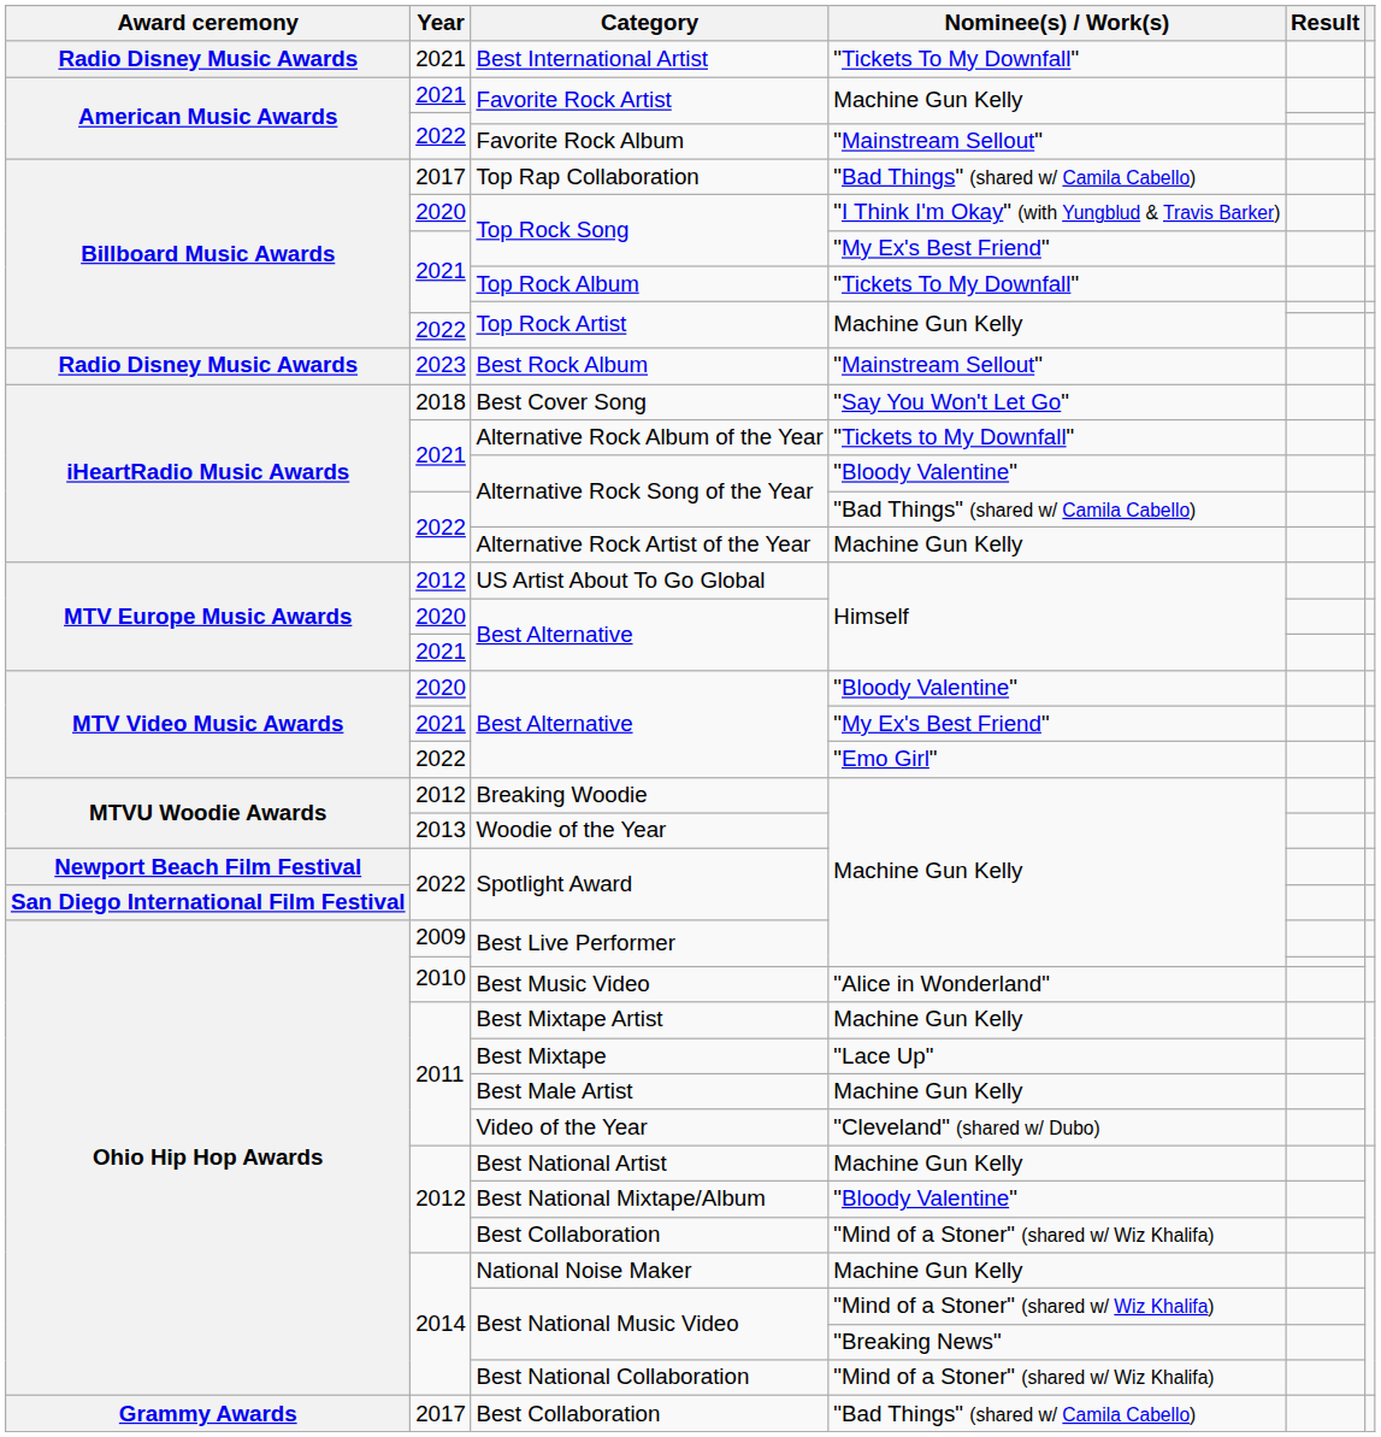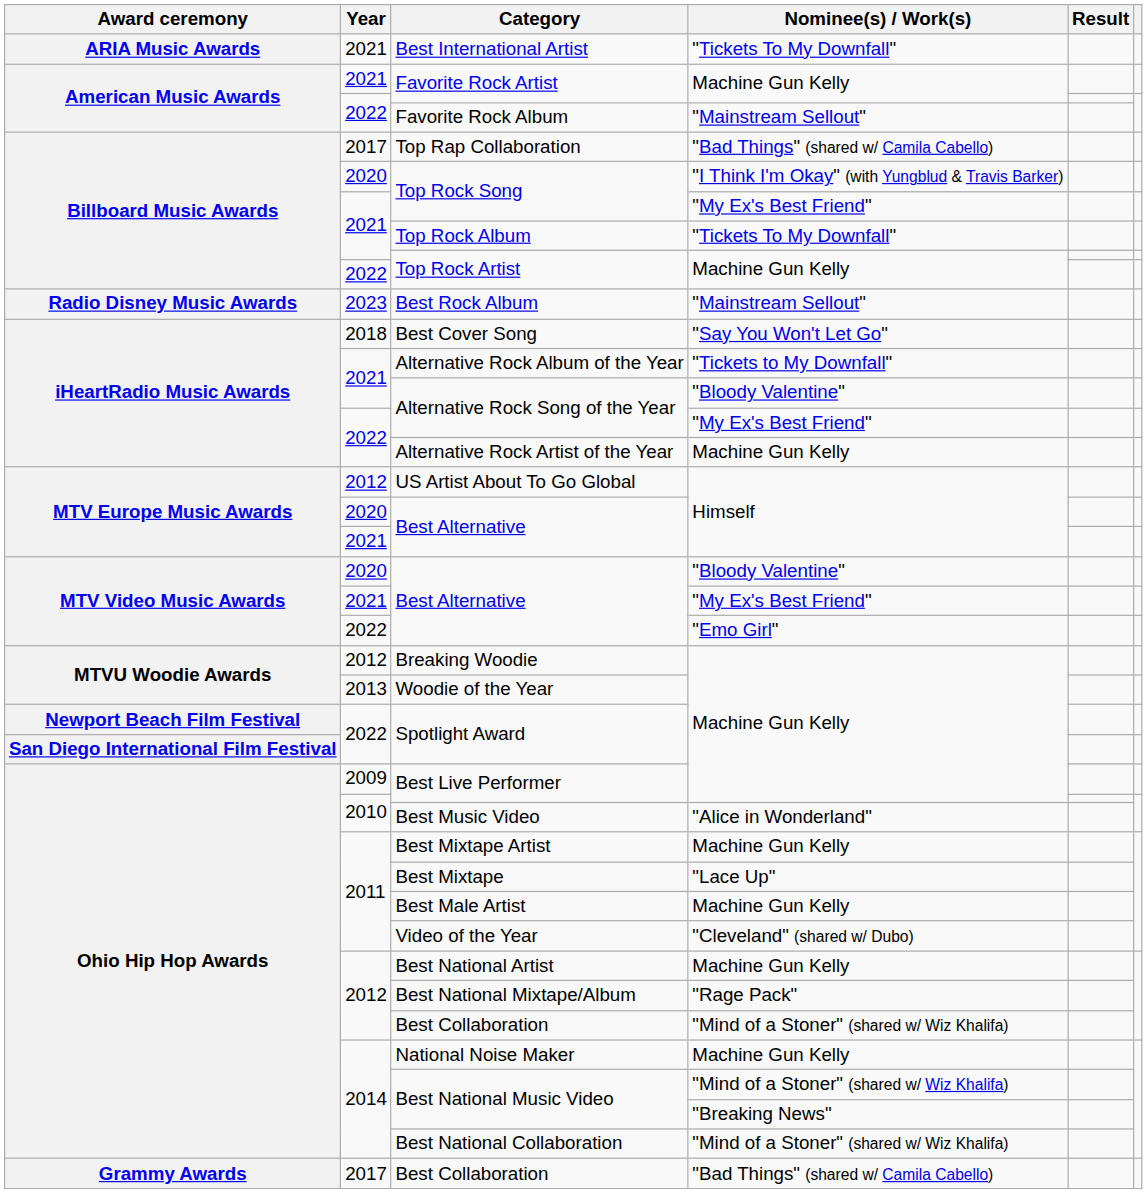Best International Artist | Award ceremony: Radio Disney Music Awards -> ARIA Music Awards
2022 / Alternative Rock Song of the Year | Nominee(s) / Work(s): "Bad Things" (shared w/ Camila Cabello) -> "My Ex's Best Friend"
Best National Mixtape/Album | Nominee(s) / Work(s): "Bloody Valentine" -> "Rage Pack"
